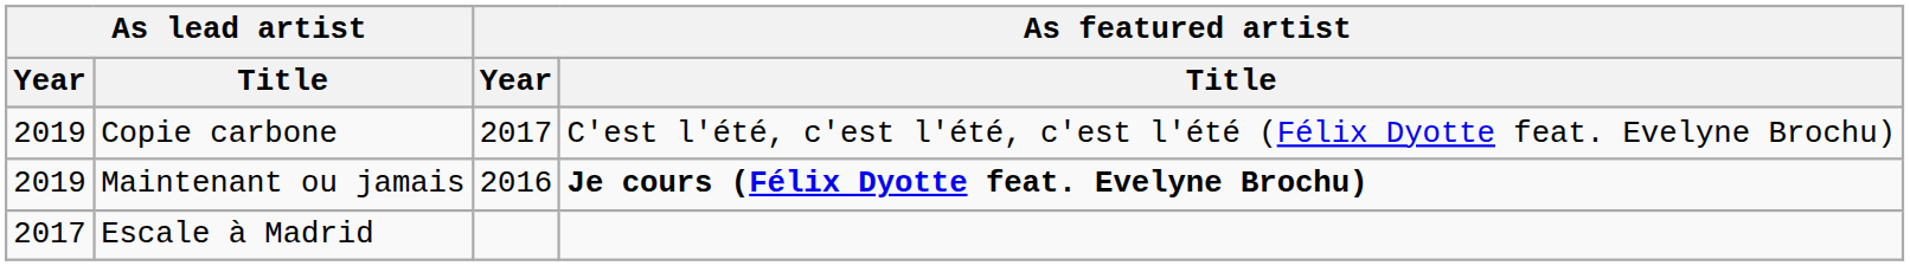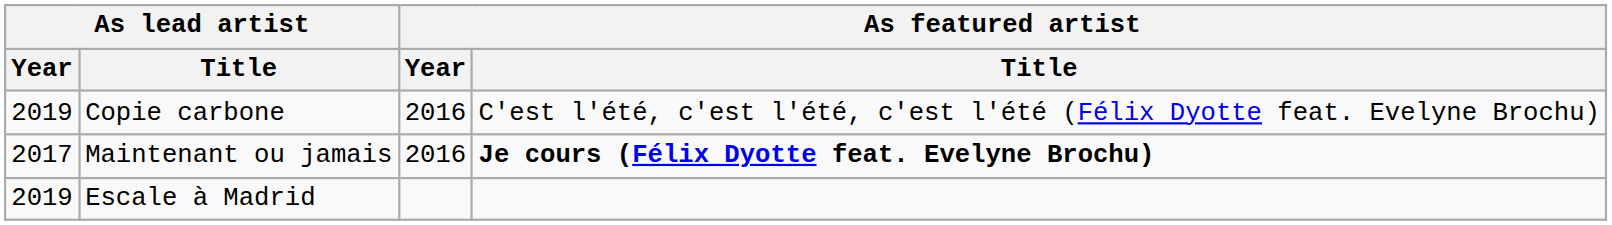Copie carbone | As featured artist / Year: 2017 -> 2016
Maintenant ou jamais | As lead artist / Year: 2019 -> 2017
Escale à Madrid | As lead artist / Year: 2017 -> 2019
